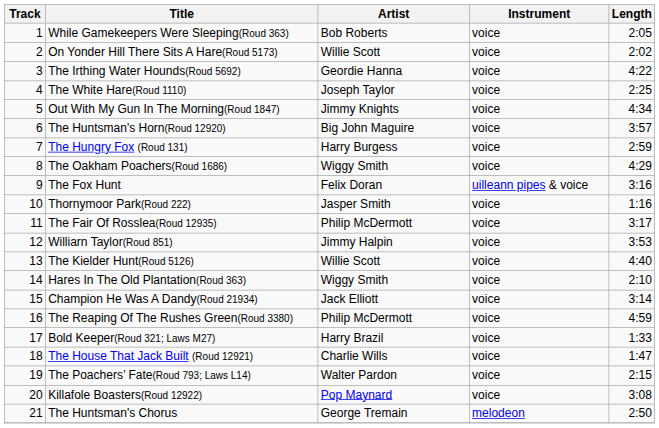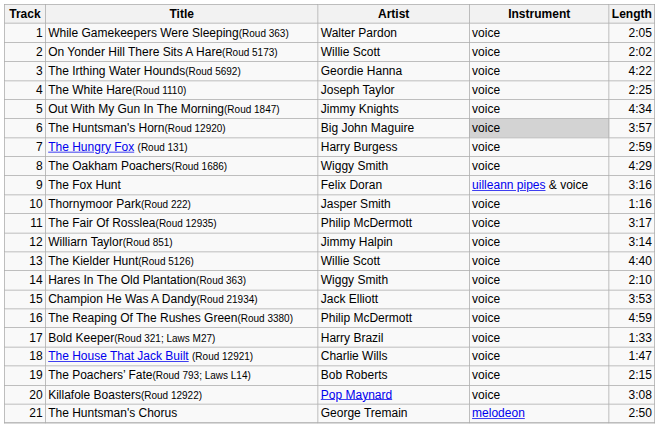While Gamekeepers Were Sleeping(Roud 363) | Artist: Bob Roberts -> Walter Pardon
The Huntsman's Horn(Roud 12920) | Instrument: no background -> lightgrey background
Williarn Taylor(Roud 851) | Length: 3:53 -> 3:14
Champion He Was A Dandy(Roud 21934) | Length: 3:14 -> 3:53
The Poachers’ Fate(Roud 793; Laws L14) | Artist: Walter Pardon -> Bob Roberts
